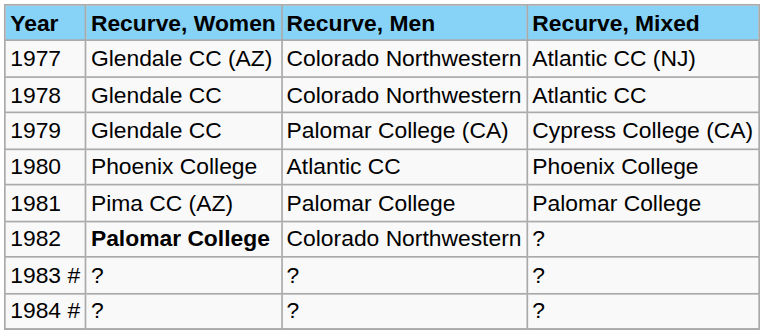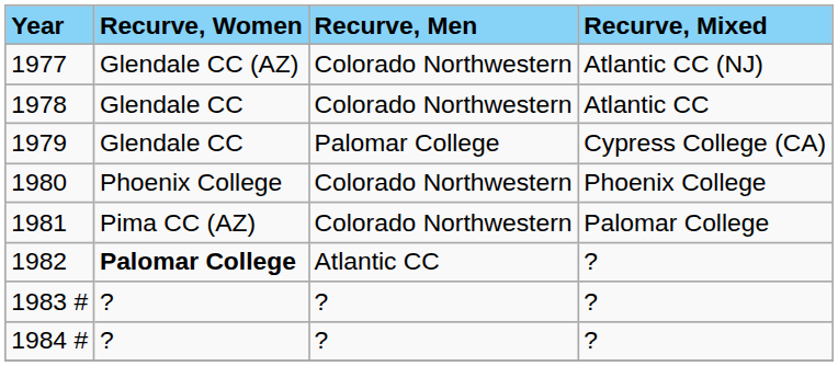1979 | Recurve, Men: Palomar College (CA) -> Palomar College
1980 | Recurve, Men: Atlantic CC -> Colorado Northwestern
1981 | Recurve, Men: Palomar College -> Colorado Northwestern
1982 | Recurve, Men: Colorado Northwestern -> Atlantic CC
